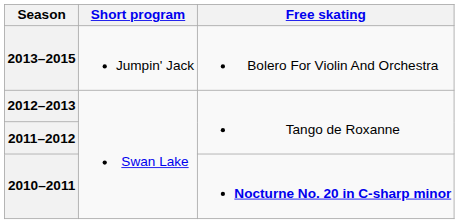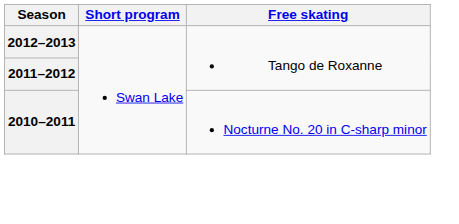- row: 2013–2015 | Jumpin' Jack | Bolero For Violin And Orchestra
2010–2011 | Free skating: bold -> normal
